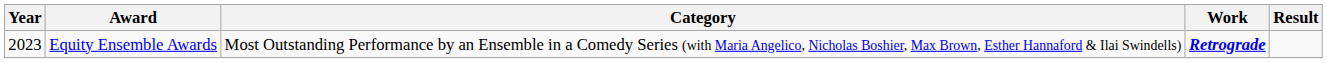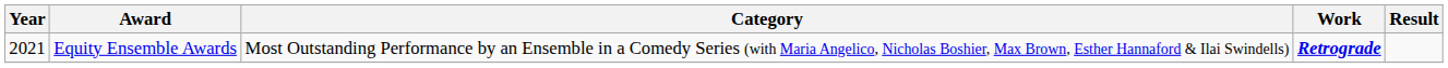Equity Ensemble Awards | Year: 2023 -> 2021
